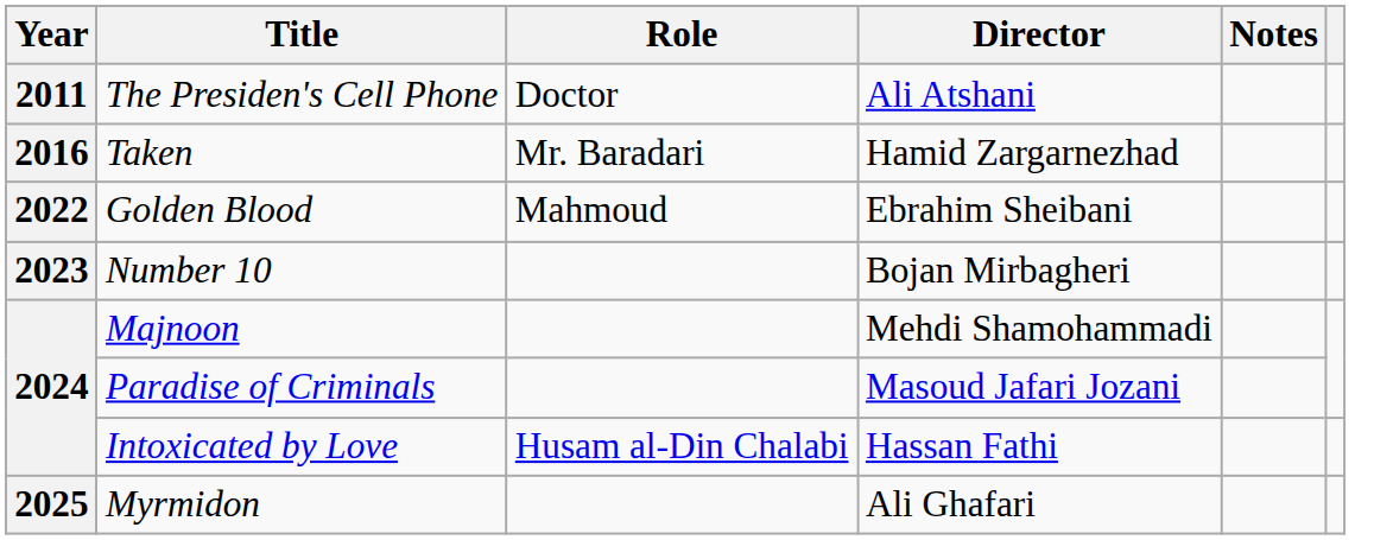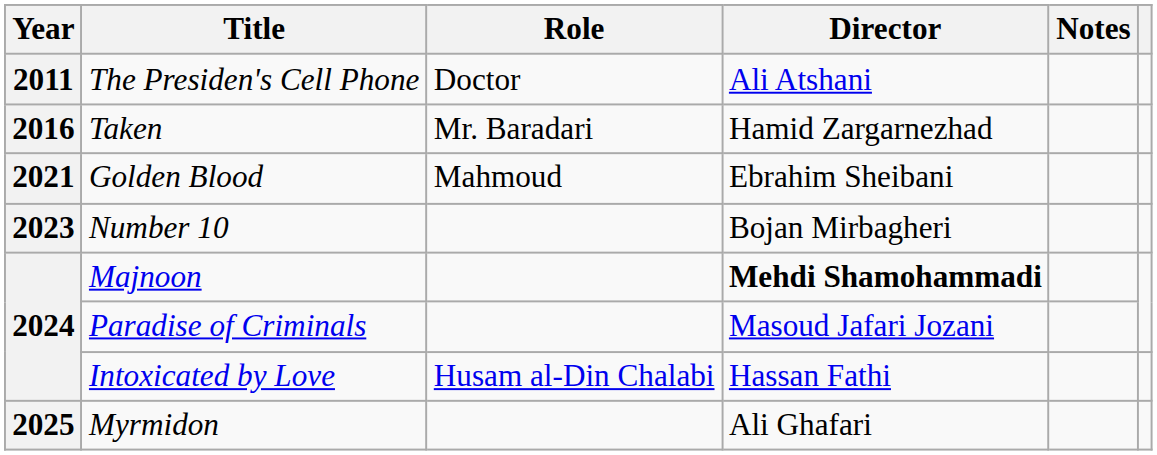Golden Blood | Year: 2022 -> 2021
Majnoon | Director: normal -> bold
